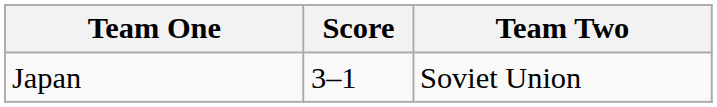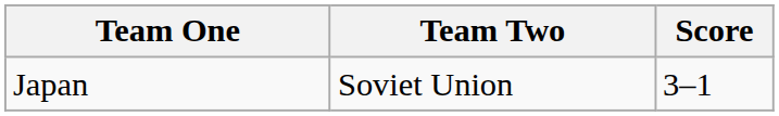columns swapped: Team Two <-> Score
